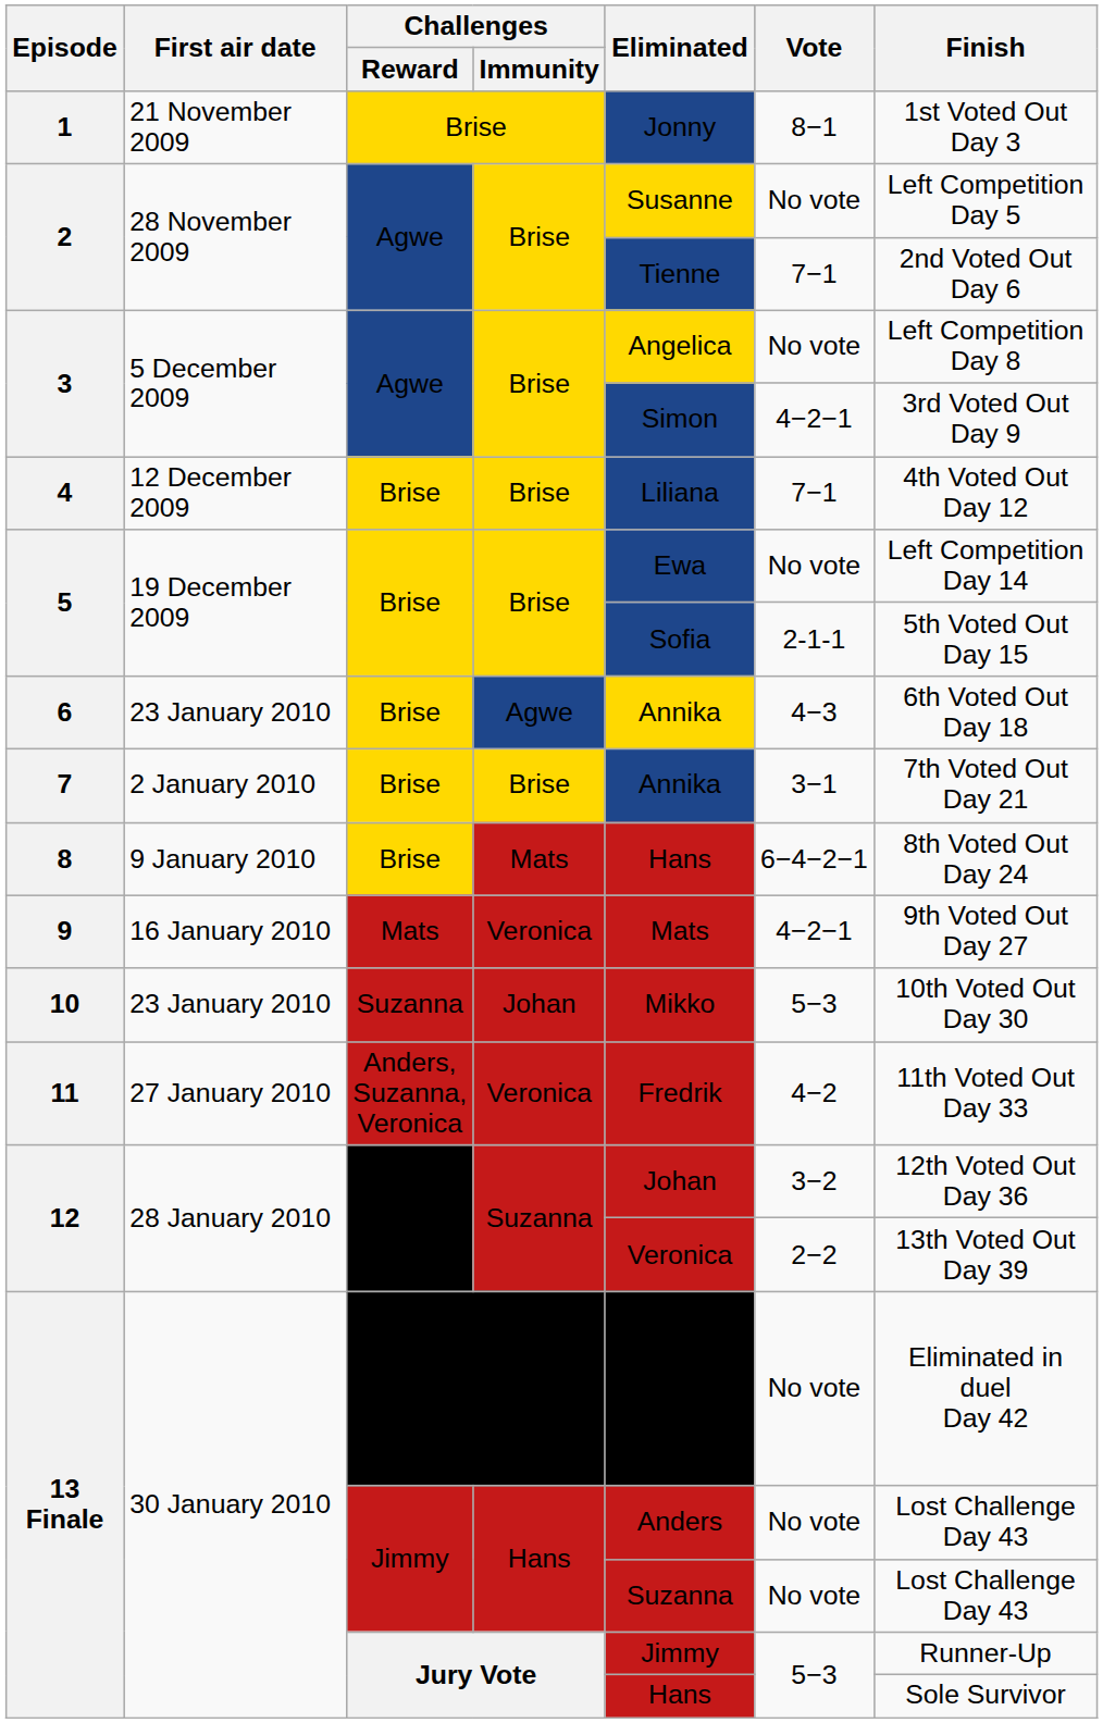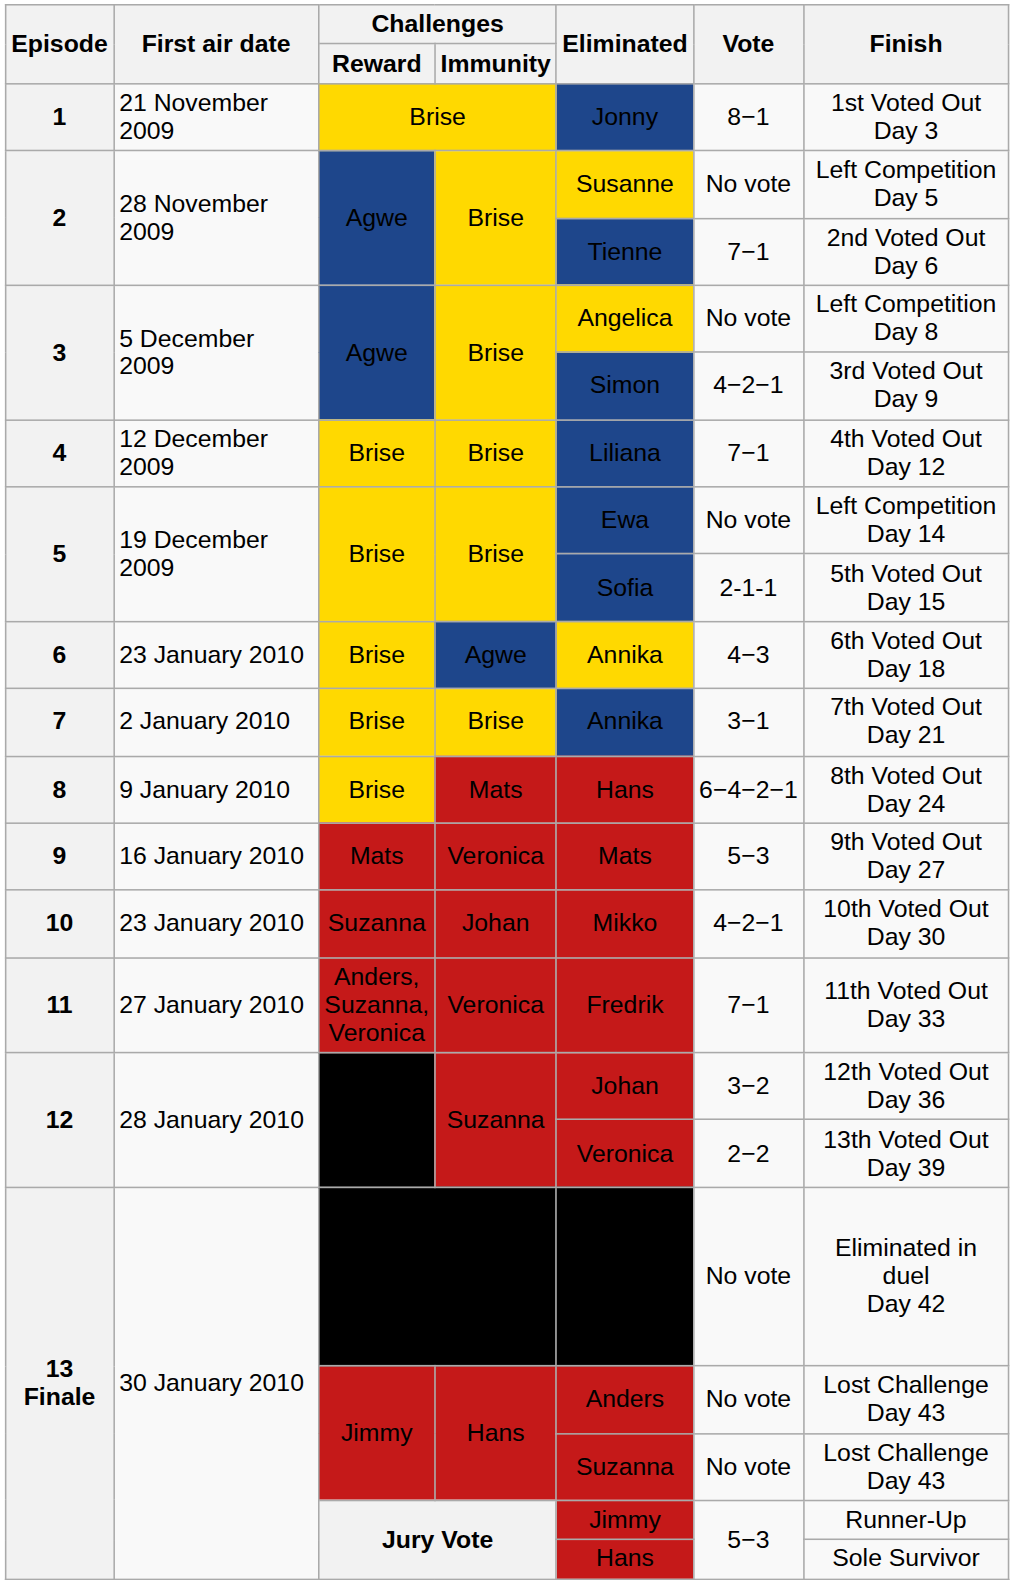9 | Vote: 4−2−1 -> 5−3
10 | Vote: 5−3 -> 4−2−1
11 | Vote: 4−2 -> 7−1
